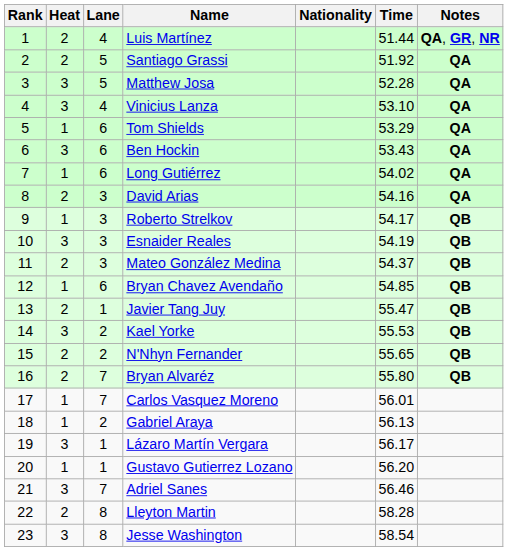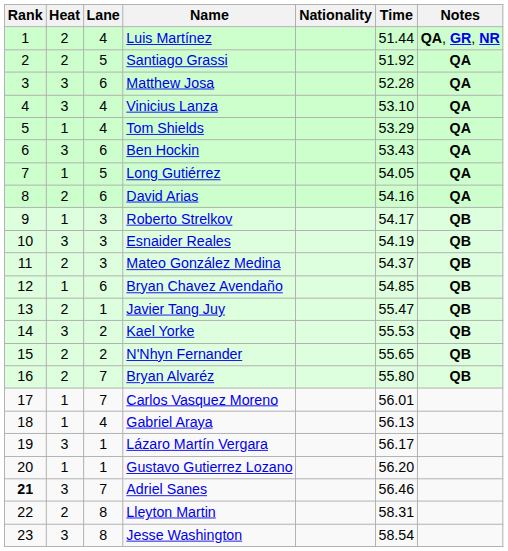Matthew Josa | Lane: 5 -> 6
Tom Shields | Lane: 6 -> 4
Long Gutiérrez | Lane: 6 -> 5
Long Gutiérrez | Time: 54.02 -> 54.05
David Arias | Lane: 3 -> 6
Gabriel Araya | Lane: 2 -> 4
Adriel Sanes | Rank: normal -> bold
Lleyton Martin | Time: 58.28 -> 58.31
